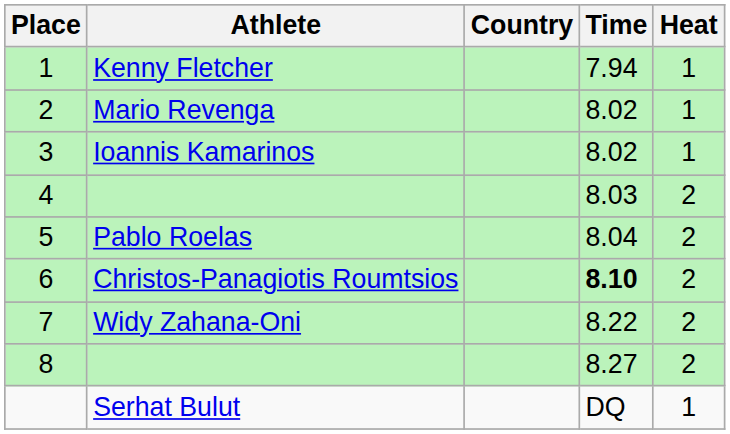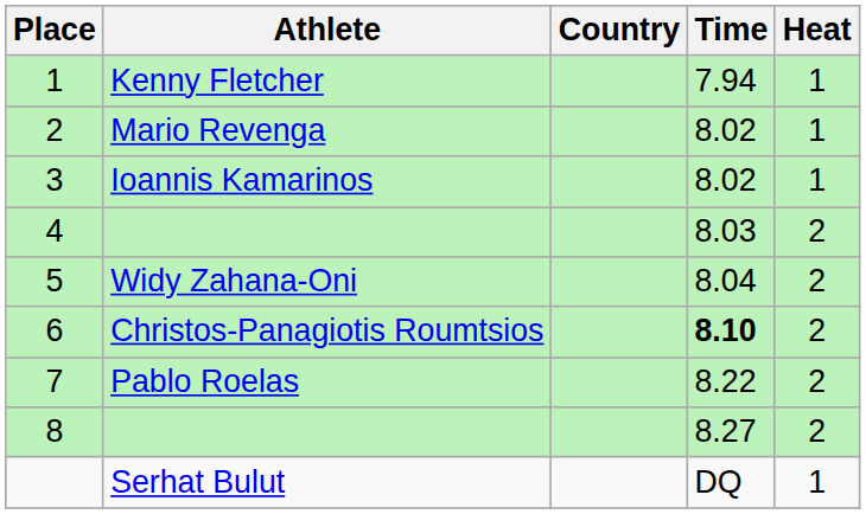5 | Athlete: Pablo Roelas -> Widy Zahana-Oni
7 | Athlete: Widy Zahana-Oni -> Pablo Roelas
